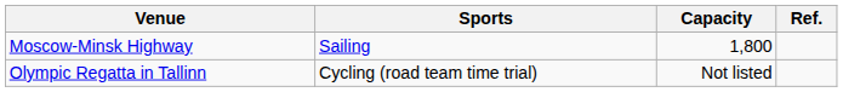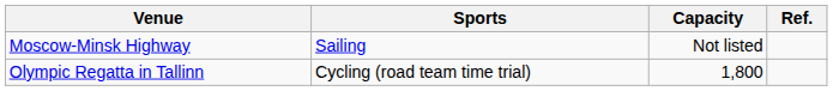Moscow-Minsk Highway | Capacity: 1,800 -> Not listed
Olympic Regatta in Tallinn | Capacity: Not listed -> 1,800
